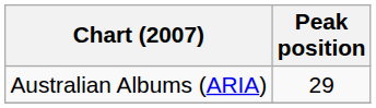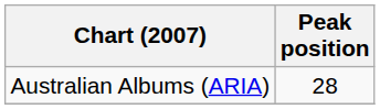Australian Albums (ARIA) | Peak position: 29 -> 28
